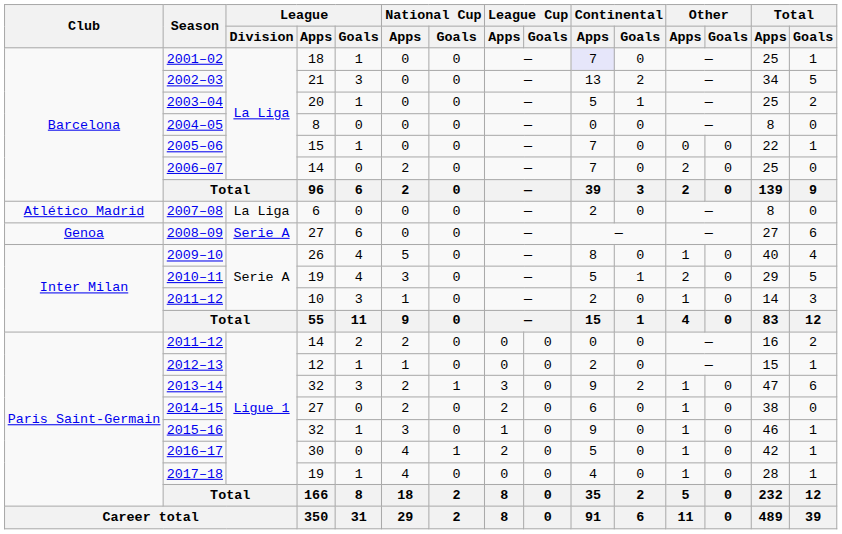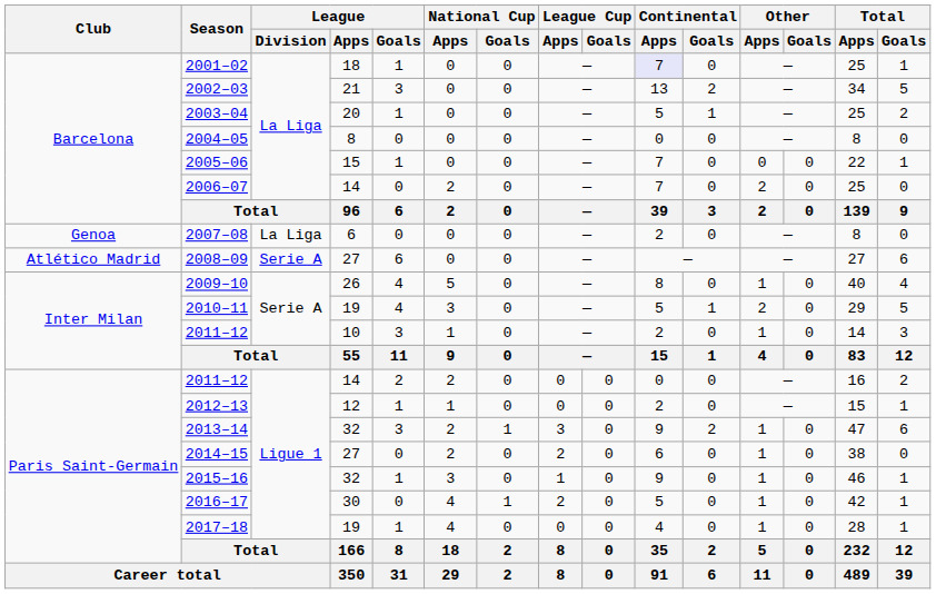2007–08 | Club: Atlético Madrid -> Genoa
2008–09 | Club: Genoa -> Atlético Madrid
